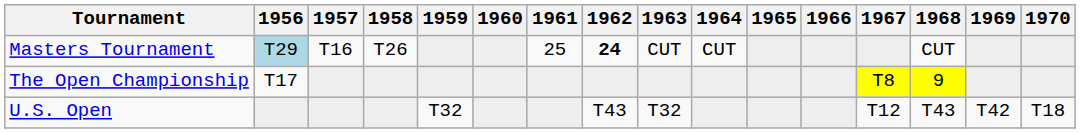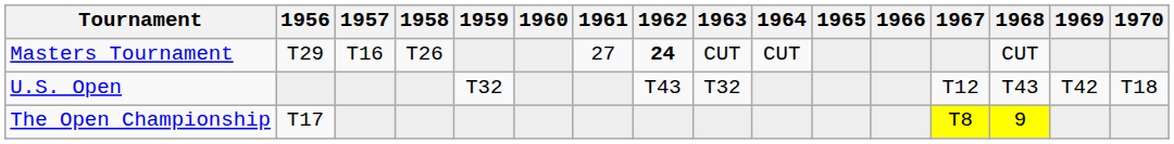Masters Tournament | 1956: lightblue background -> no background
Masters Tournament | 1961: 25 -> 27
rows swapped: U.S. Open <-> The Open Championship
